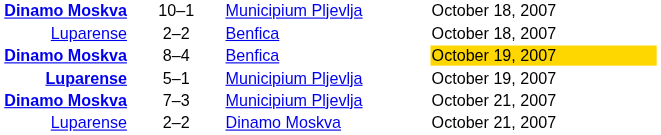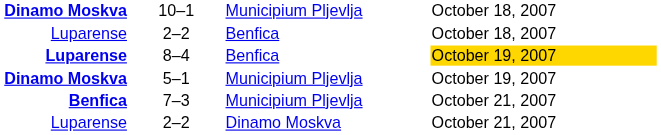8–4 | column 1: Dinamo Moskva -> Luparense
5–1 | column 1: Luparense -> Dinamo Moskva
7–3 | column 1: Dinamo Moskva -> Benfica
